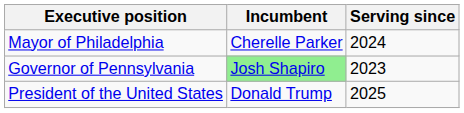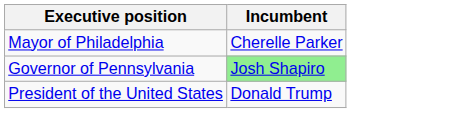- column: Serving since | 2024 | 2023 | 2025
